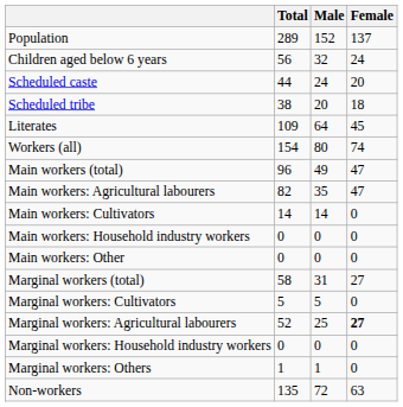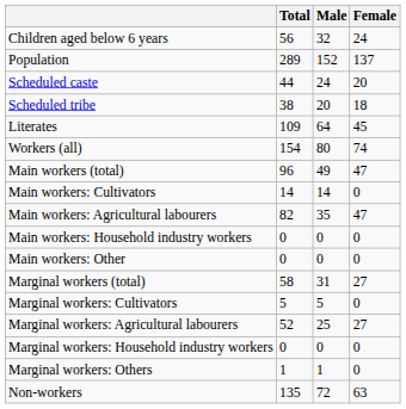rows swapped: Population <-> Children aged below 6 years
rows swapped: Main workers: Cultivators <-> Main workers: Agricultural labourers
Marginal workers: Agricultural labourers | Female: bold -> normal
